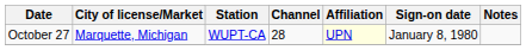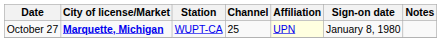October 27 | City of license/Market: normal -> bold
October 27 | Channel: 28 -> 25
